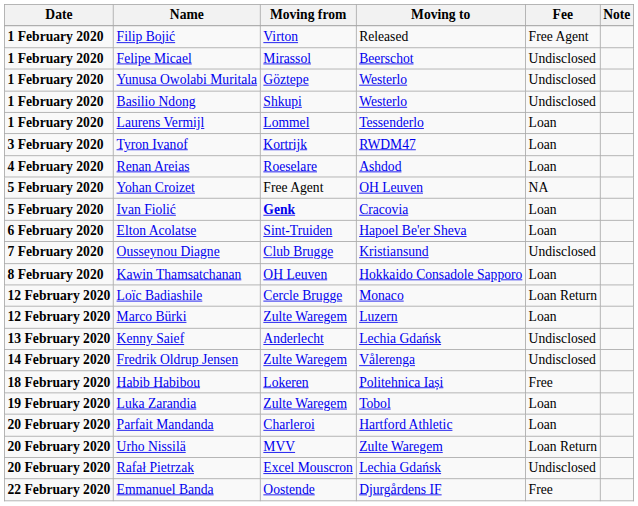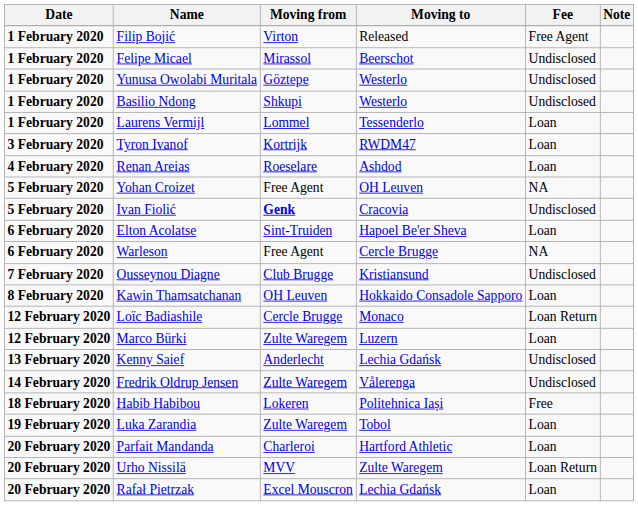Ivan Fiolić | Fee: Loan -> Undisclosed
+ row: 6 February 2020 | Warleson | Free Agent | Cercle Brugge | NA
Rafał Pietrzak | Fee: Undisclosed -> Loan
- row: 22 February 2020 | Emmanuel Banda | Oostende | Djurgårdens IF | Free
